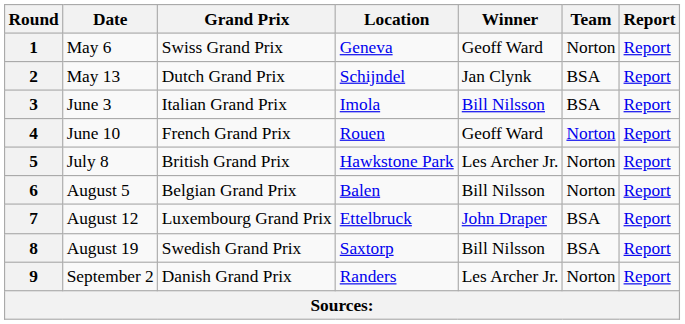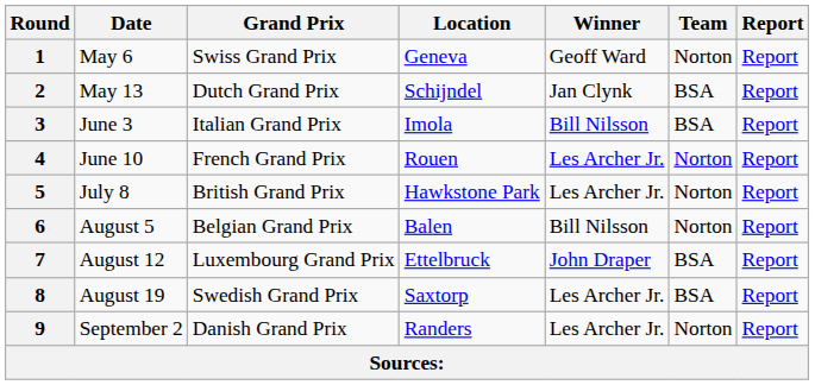4 | Winner: Geoff Ward -> Les Archer Jr.
8 | Winner: Bill Nilsson -> Les Archer Jr.
